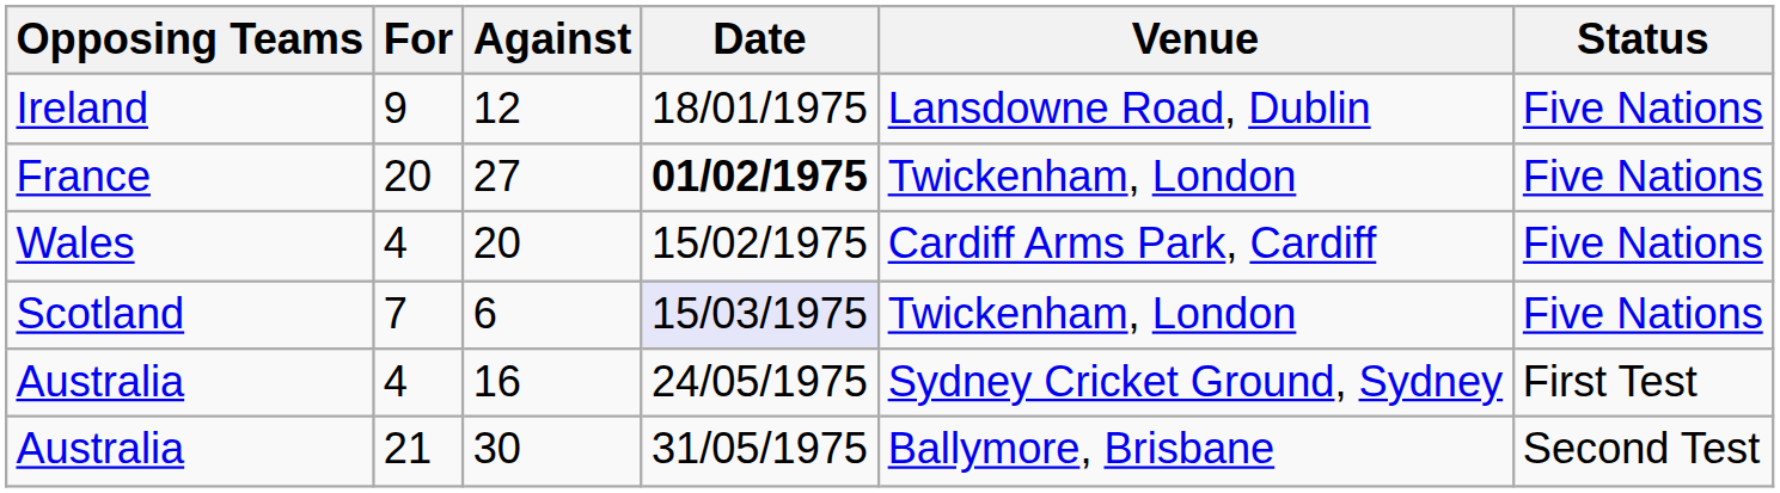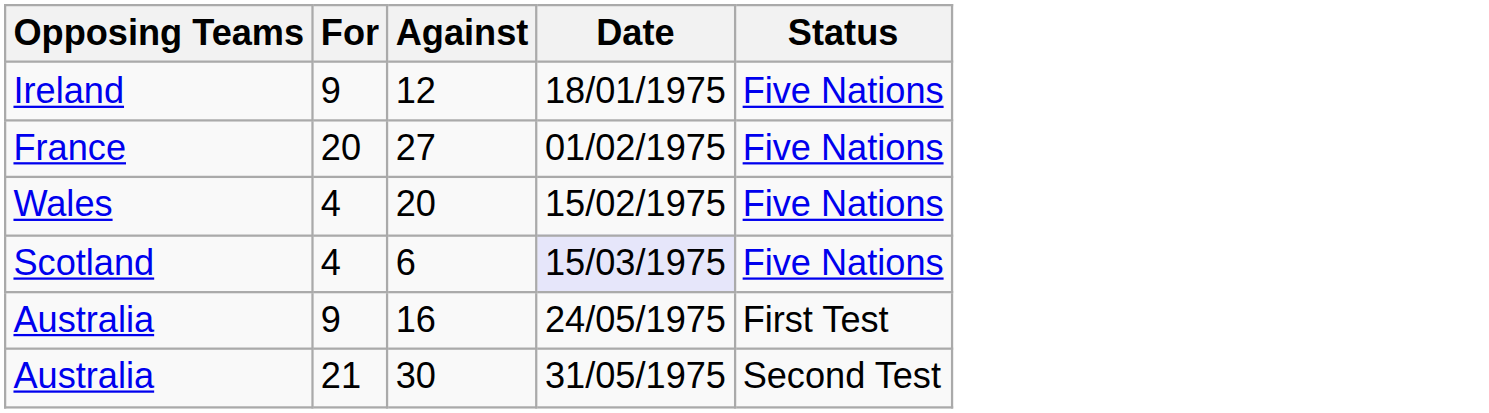- column: Venue | Lansdowne Road, Dublin | Twickenham, London | Cardiff Arms Park, Cardiff | Twickenham, London | Sydney Cricket Ground, Sydney | Ballymore, Brisbane
27 | Date: bold -> normal
6 | For: 7 -> 4
16 | For: 4 -> 9
